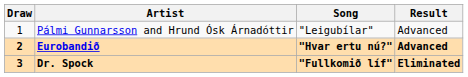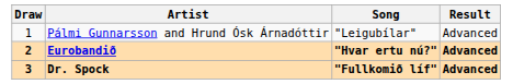Dr. Spock | Result: Eliminated -> Advanced
